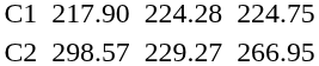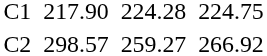C2 | column 5: 229.27 -> 259.27
C2 | column 7: 266.95 -> 266.92
